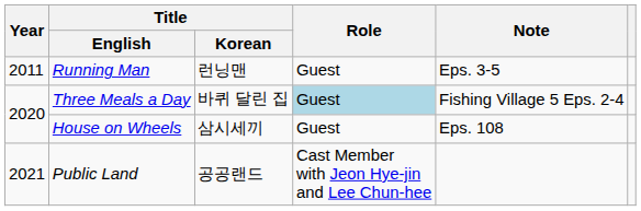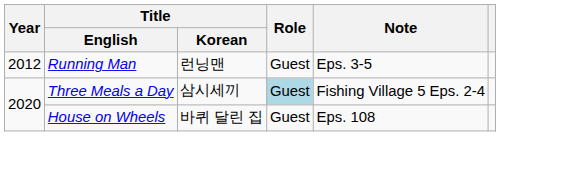Running Man | Year: 2011 -> 2012
Three Meals a Day | Title / Korean: 바퀴 달린 집 -> 삼시세끼
House on Wheels | Title / Korean: 삼시세끼 -> 바퀴 달린 집
- row: 2021 | Public Land | 공공랜드 | Cast Member with Jeon Hye-jin and Lee Chun-hee
